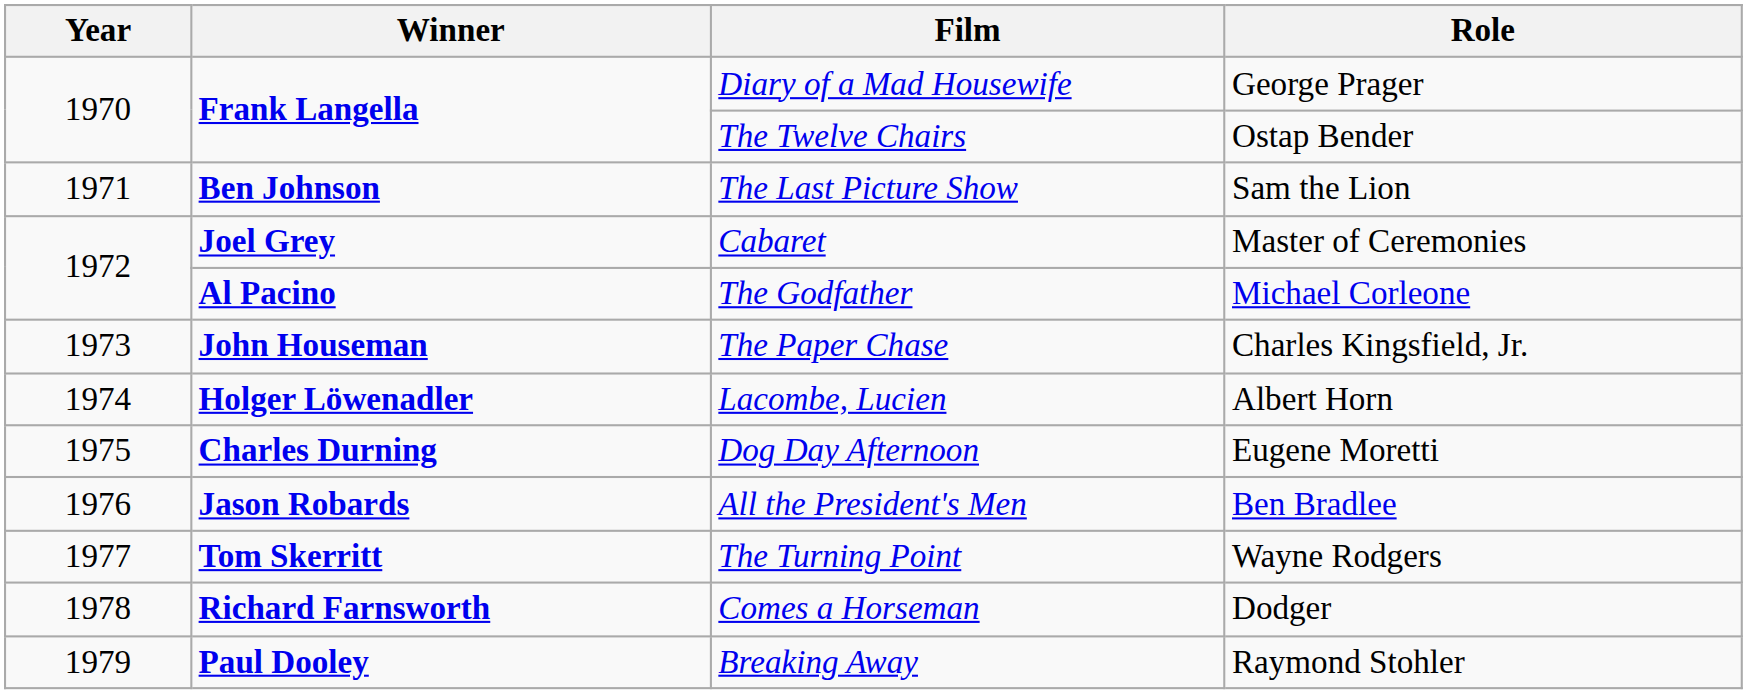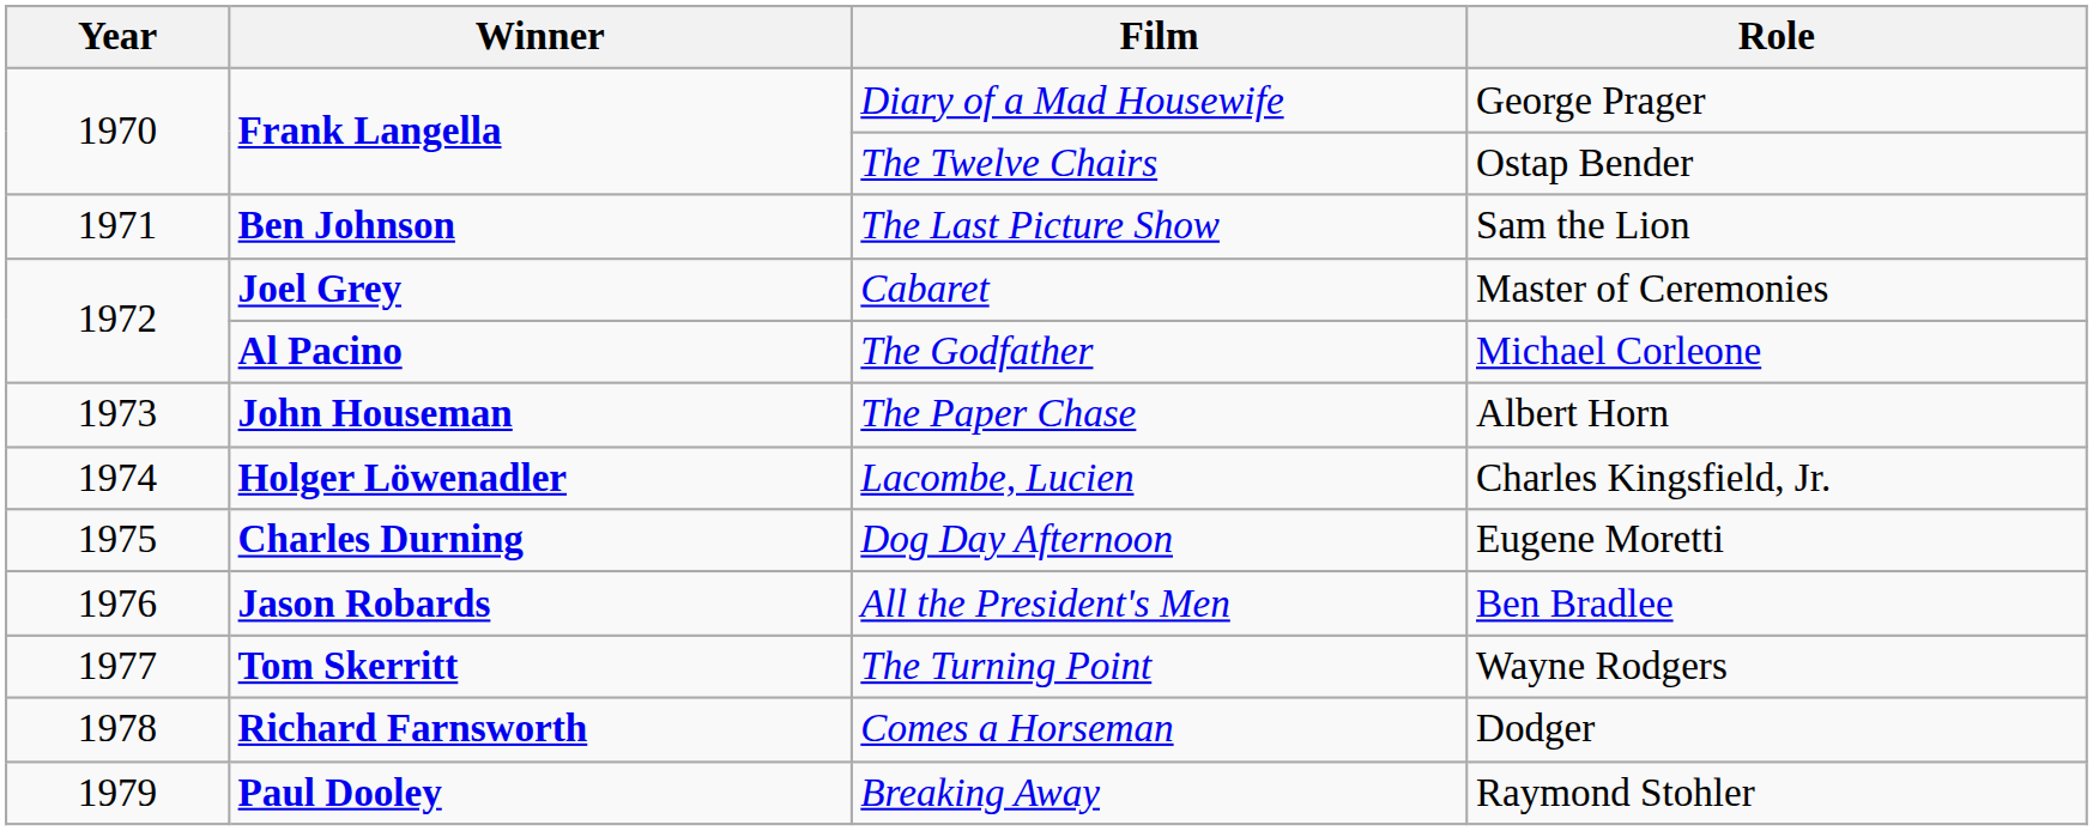The Paper Chase | Role: Charles Kingsfield, Jr. -> Albert Horn
Lacombe, Lucien | Role: Albert Horn -> Charles Kingsfield, Jr.
